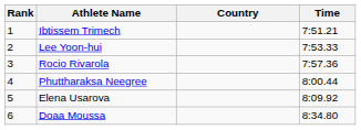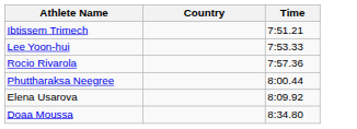- column: Rank | 1 | 2 | 3 | 4 | 5 | 6
